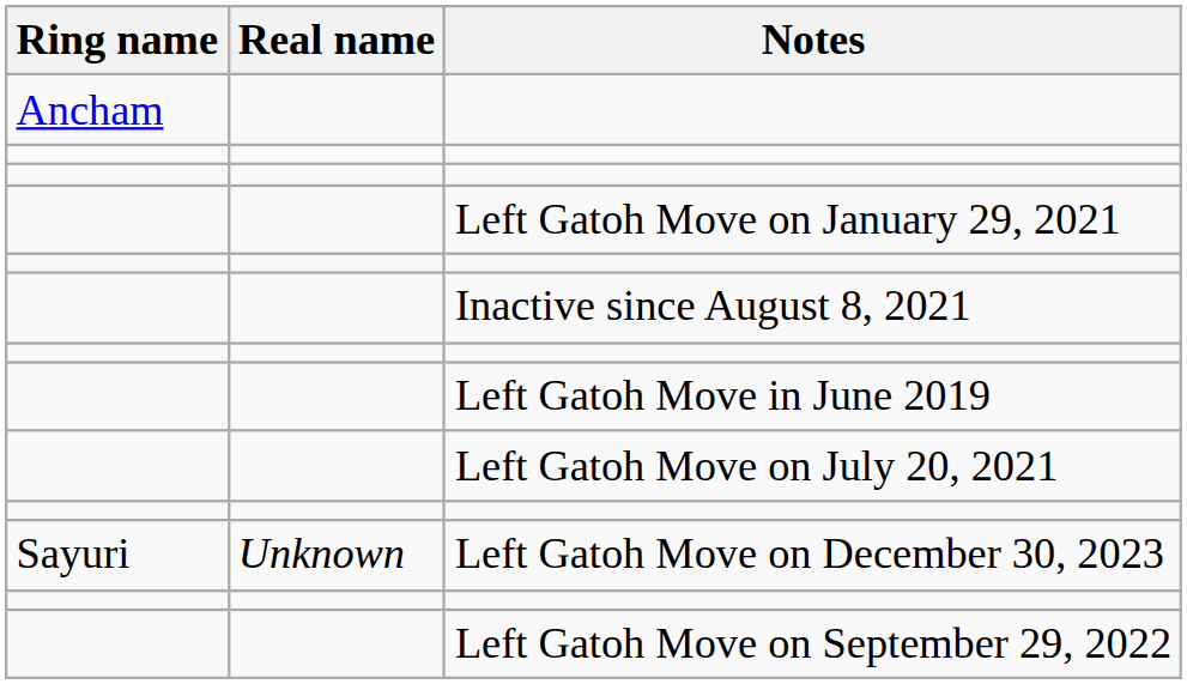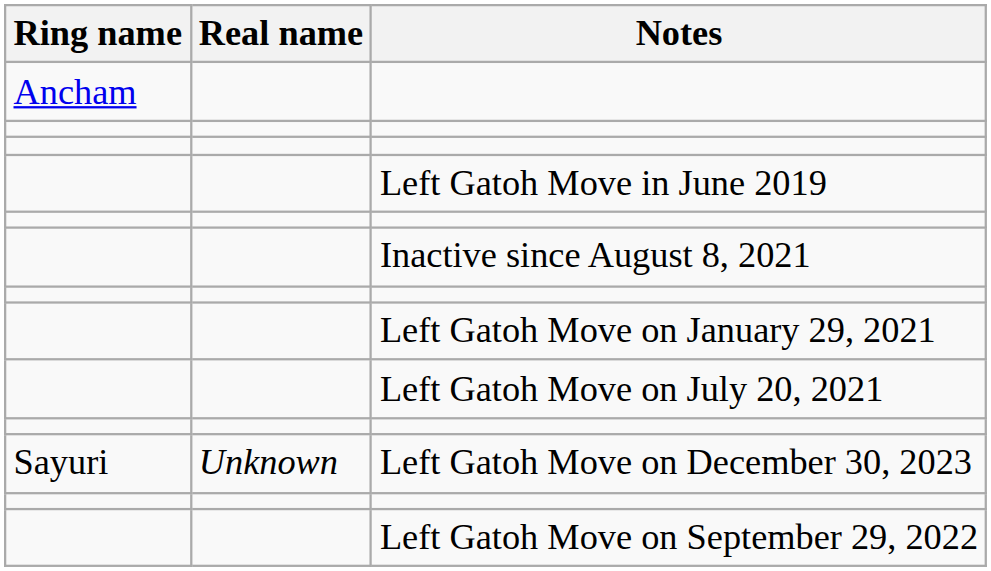rows swapped: Left Gatoh Move on January 29, 2021 <-> Left Gatoh Move in June 2019
